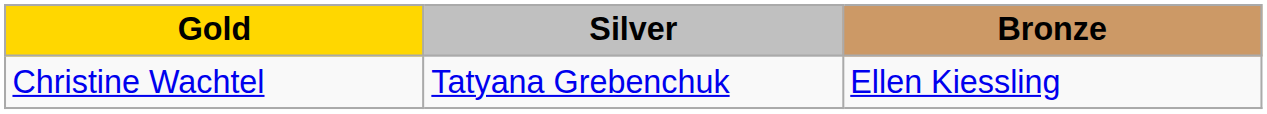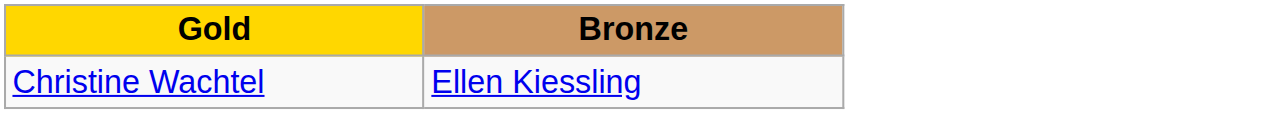- column: Silver | Tatyana Grebenchuk
